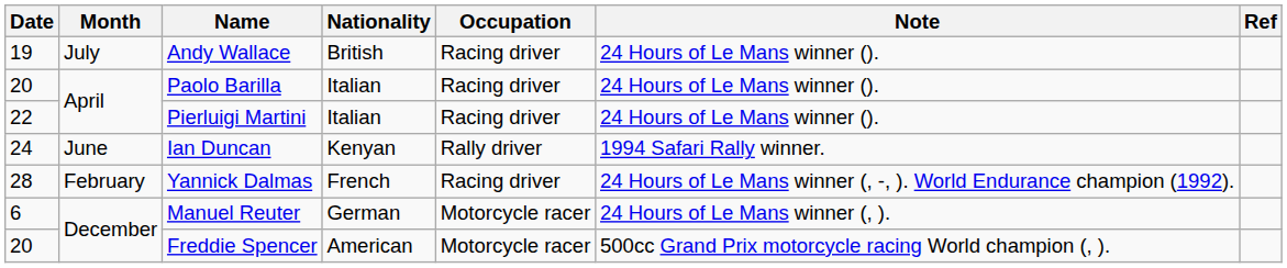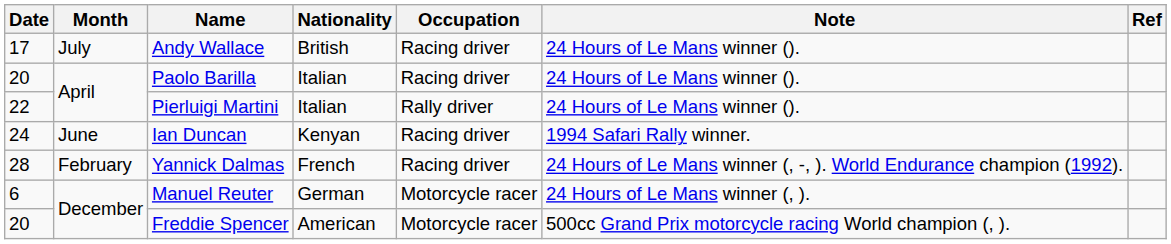Andy Wallace | Date: 19 -> 17
Pierluigi Martini | Occupation: Racing driver -> Rally driver
Ian Duncan | Occupation: Rally driver -> Racing driver
